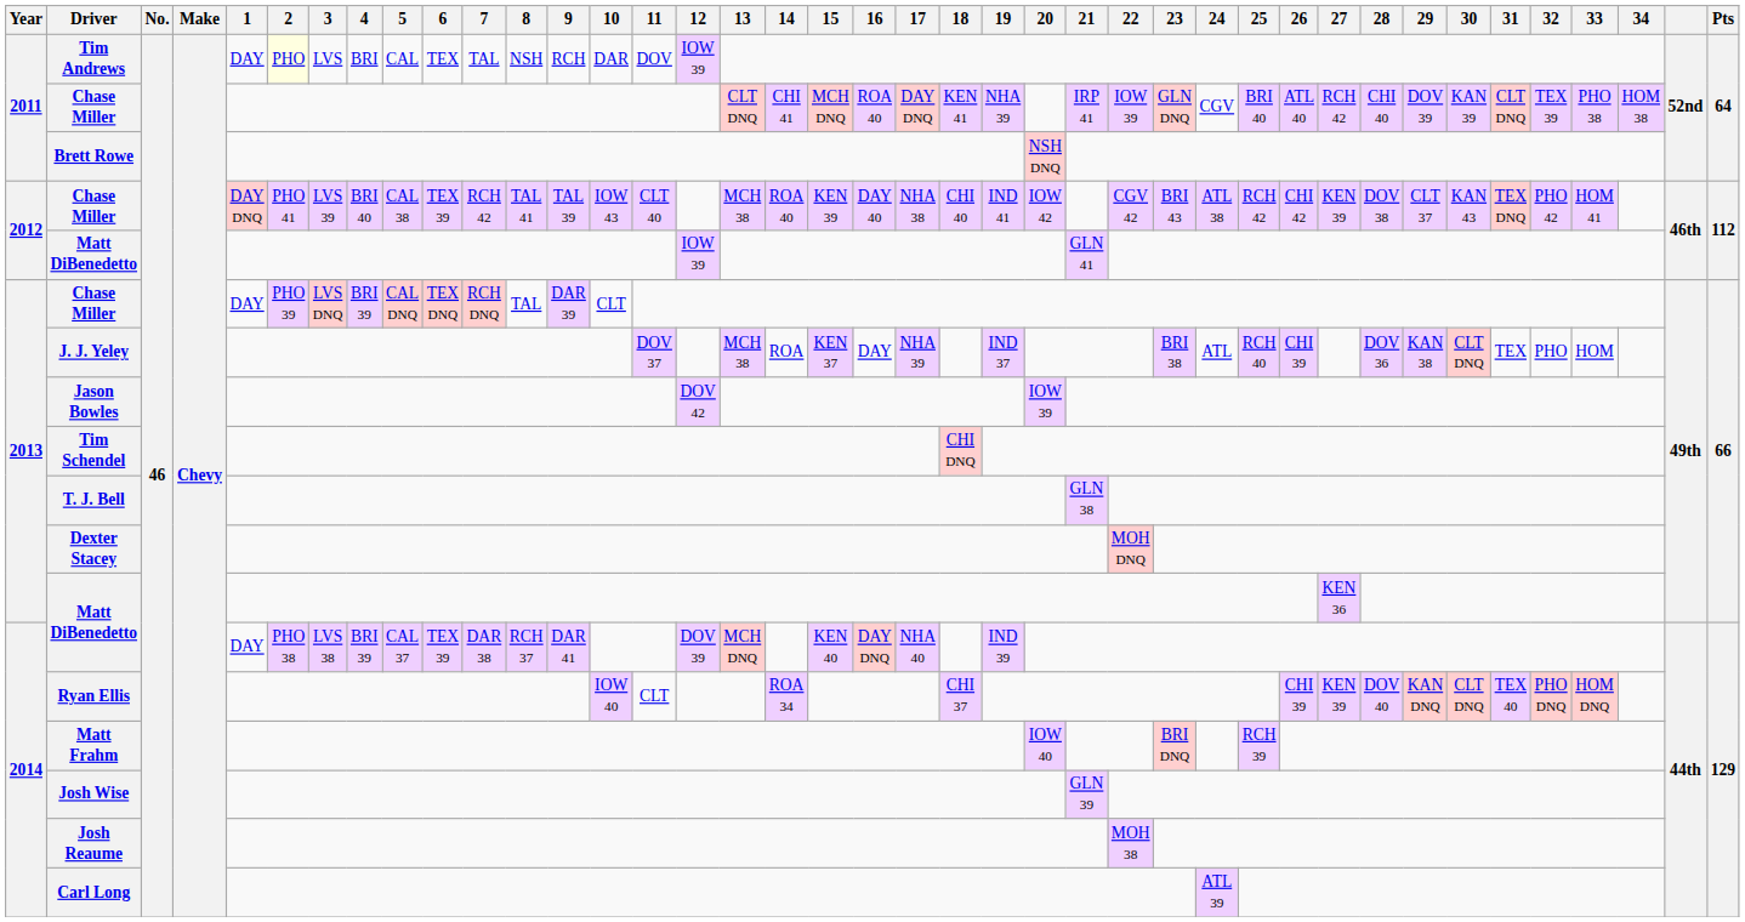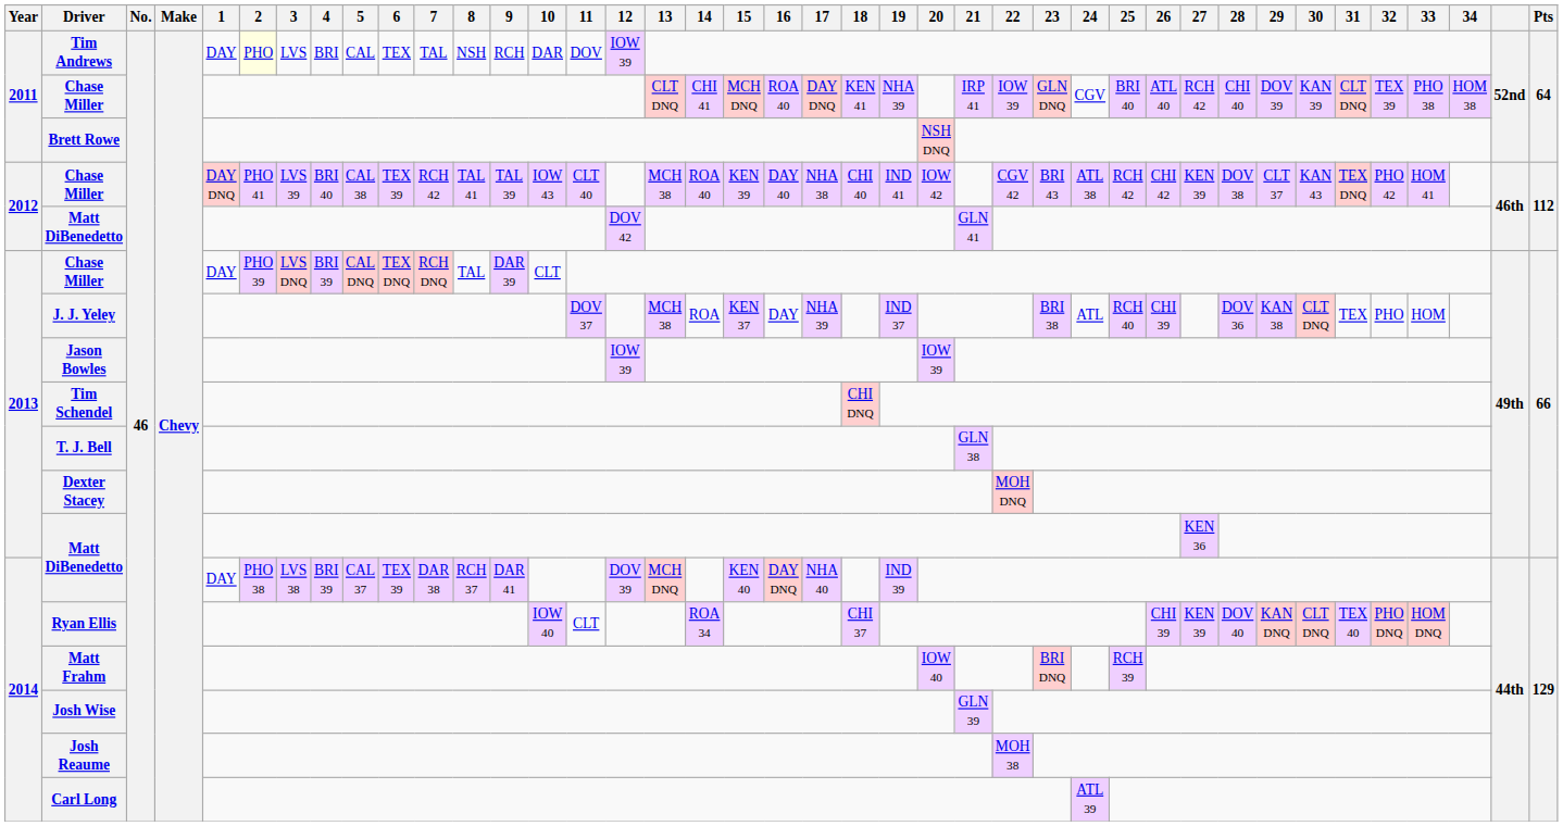2012 / Matt DiBenedetto | 12: IOW 39 -> DOV 42
Jason Bowles | 12: DOV 42 -> IOW 39
